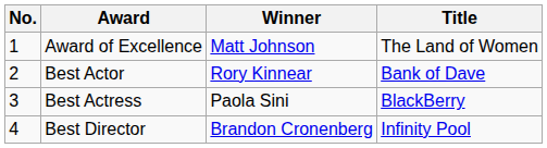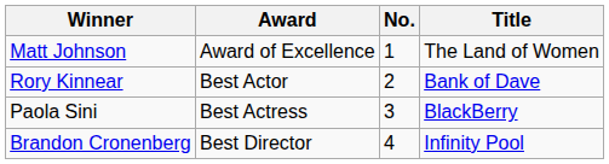columns swapped: No. <-> Winner
